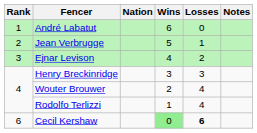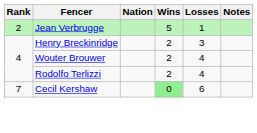- row: 1 | André Labatut | 6 | 0
- row: 3 | Ejnar Levison | 4 | 2
Henry Breckinridge | Wins: 3 -> 2
Rodolfo Terlizzi | Wins: 1 -> 2
Cecil Kershaw | Rank: 6 -> 7
Cecil Kershaw | Losses: bold -> normal
